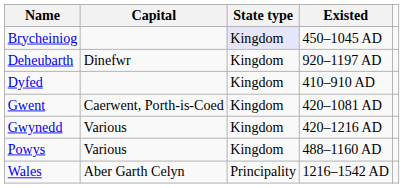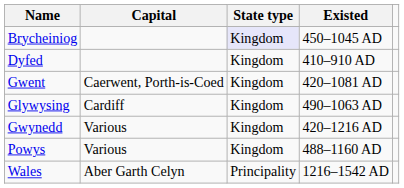- row: Deheubarth | Dinefwr | Kingdom | 920–1197 AD
+ row: Glywysing | Cardiff | Kingdom | 490–1063 AD
